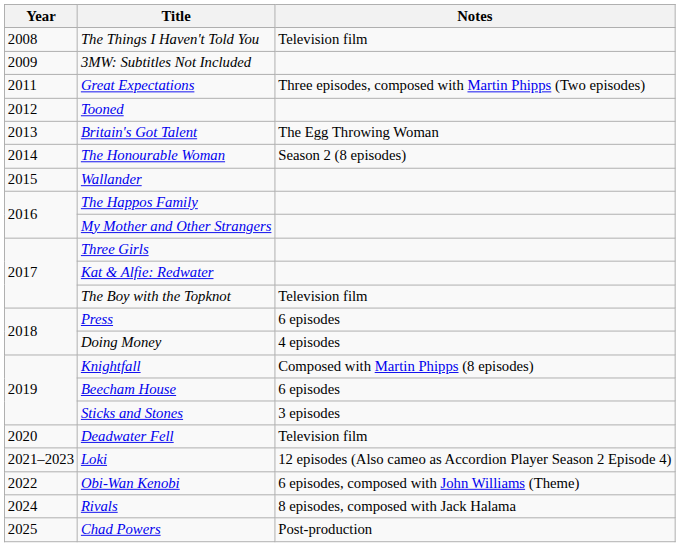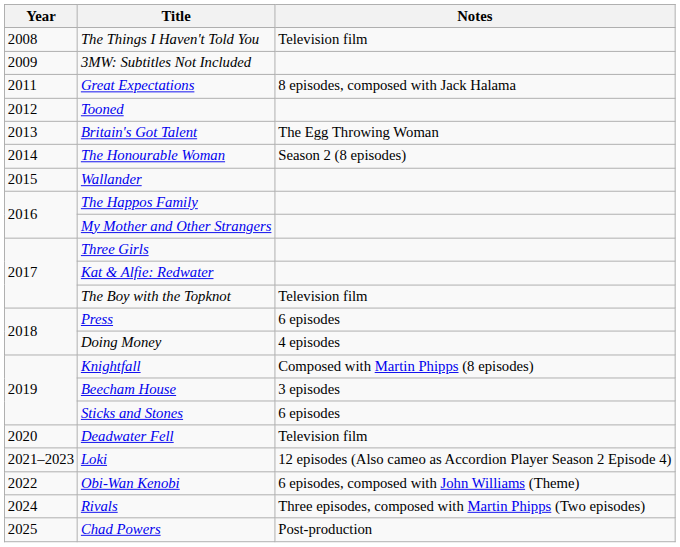Great Expectations | Notes: Three episodes, composed with Martin Phipps (Two episodes) -> 8 episodes, composed with Jack Halama
Beecham House | Notes: 6 episodes -> 3 episodes
Sticks and Stones | Notes: 3 episodes -> 6 episodes
Rivals | Notes: 8 episodes, composed with Jack Halama -> Three episodes, composed with Martin Phipps (Two episodes)
